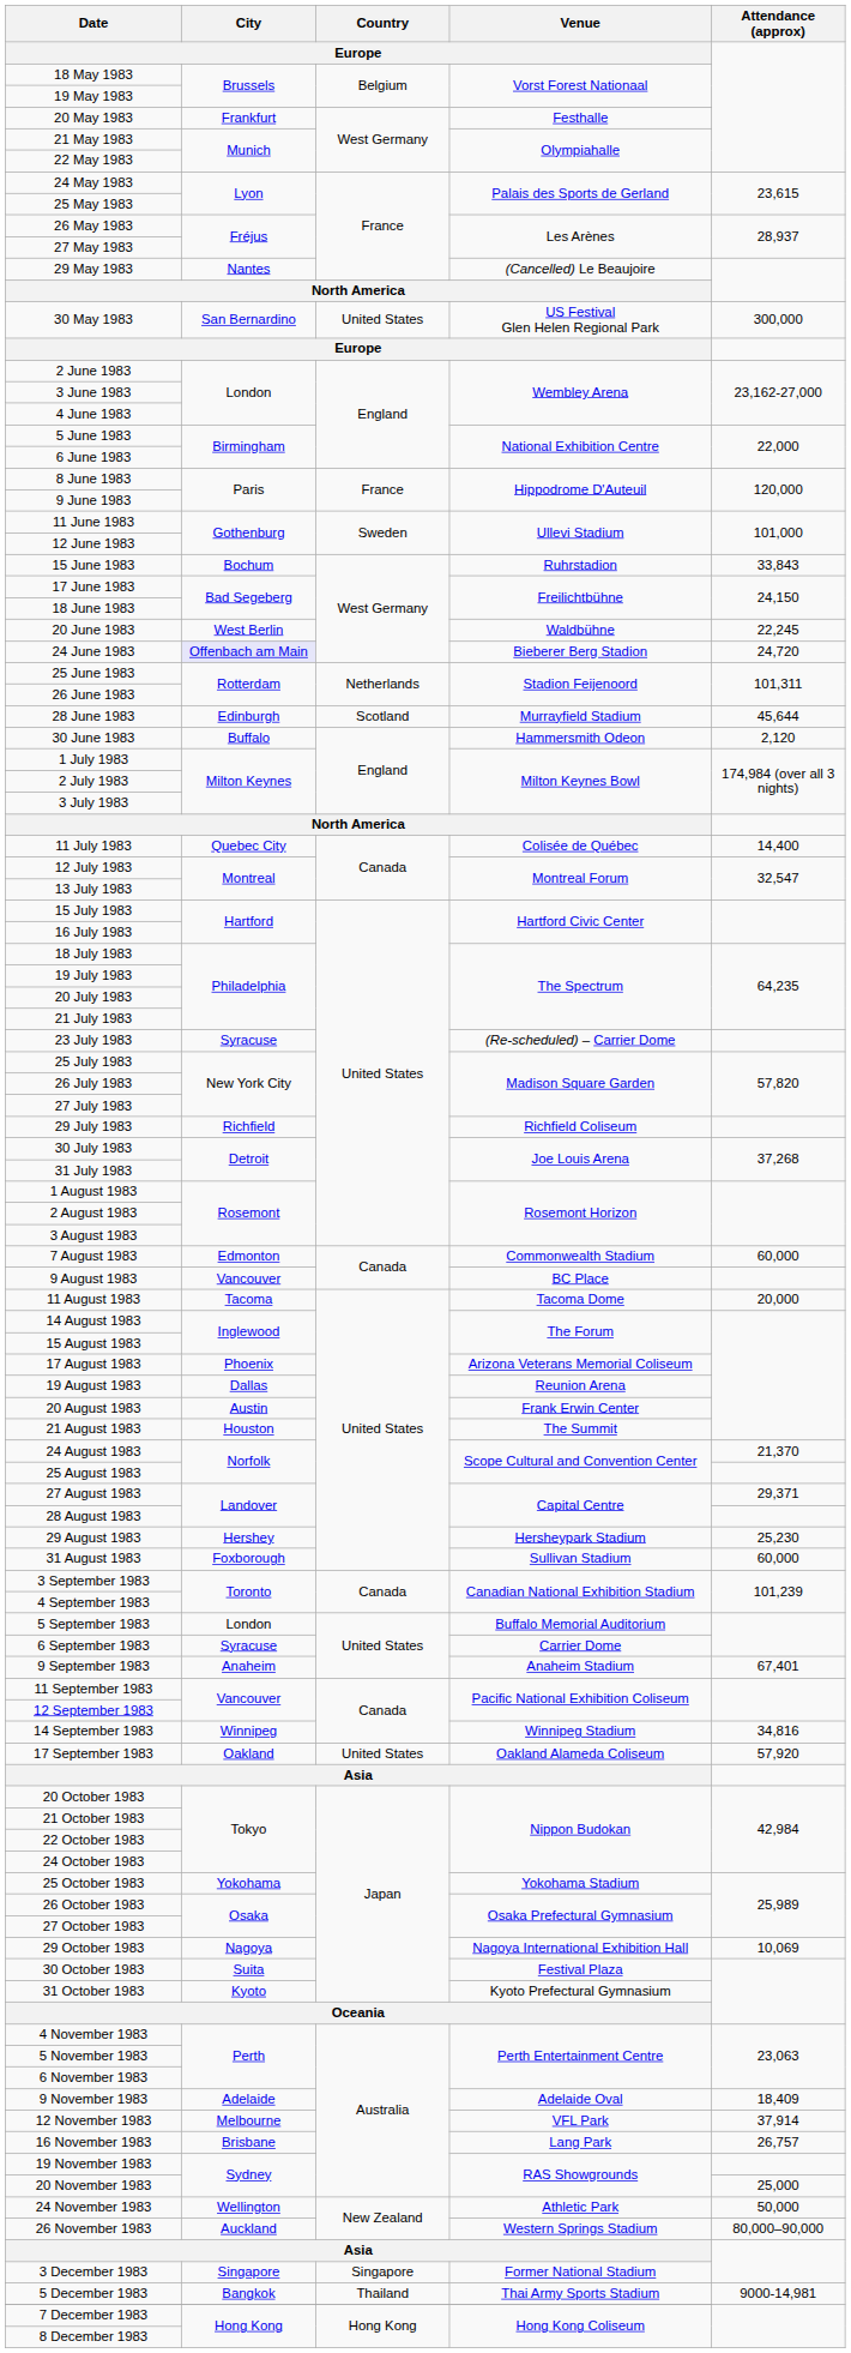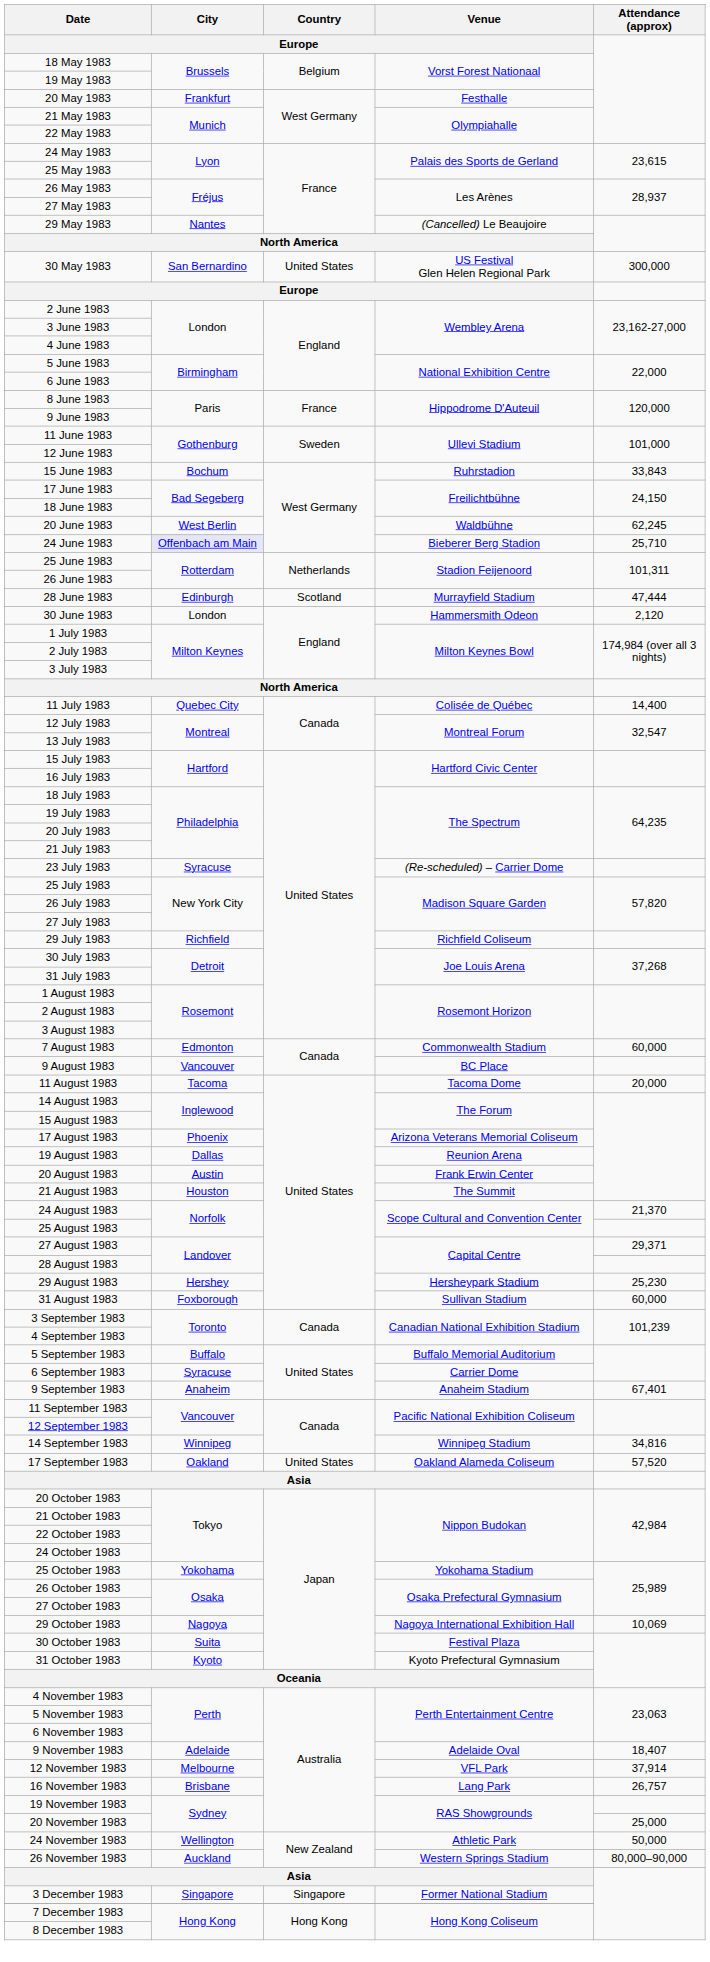20 June 1983 | Attendance (approx): 22,245 -> 62,245
24 June 1983 | Attendance (approx): 24,720 -> 25,710
28 June 1983 | Attendance (approx): 45,644 -> 47,444
30 June 1983 | City / Europe: Buffalo -> London
5 September 1983 | City / Europe: London -> Buffalo
17 September 1983 | Attendance (approx): 57,920 -> 57,520
9 November 1983 | Attendance (approx): 18,409 -> 18,407
- row: 5 December 1983 | Bangkok | Thailand | Thai Army Sports Stadium | 9000-14,981
